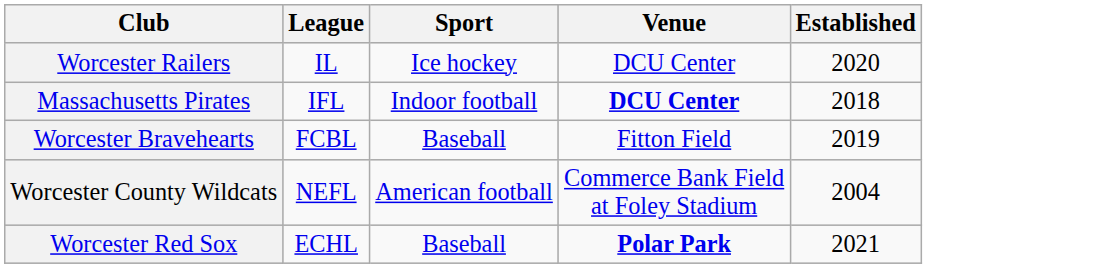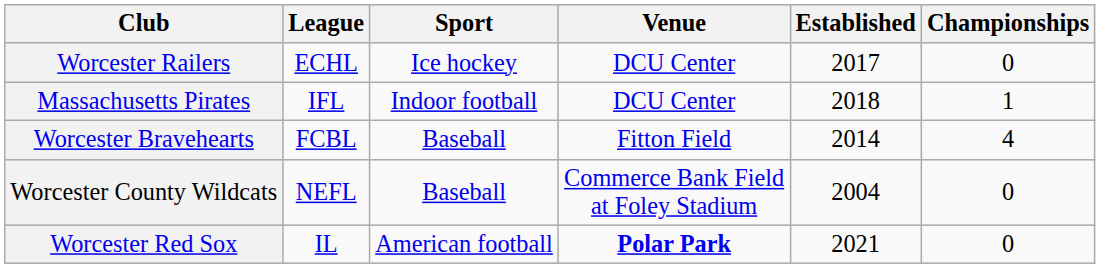+ column: Championships | 0 | 1 | 4 | 0 | 0
Worcester Railers | League: IL -> ECHL
Worcester Railers | Established: 2020 -> 2017
Massachusetts Pirates | Venue: bold -> normal
Worcester Bravehearts | Established: 2019 -> 2014
Worcester County Wildcats | Sport: American football -> Baseball
Worcester Red Sox | League: ECHL -> IL
Worcester Red Sox | Sport: Baseball -> American football
